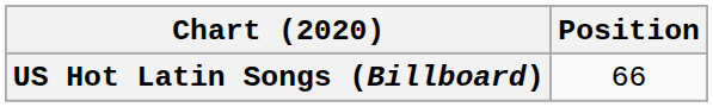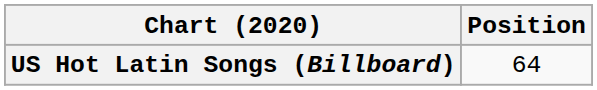US Hot Latin Songs (Billboard) | Position: 66 -> 64
